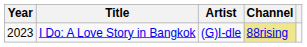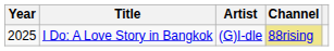I Do: A Love Story in Bangkok | Year: 2023 -> 2025
